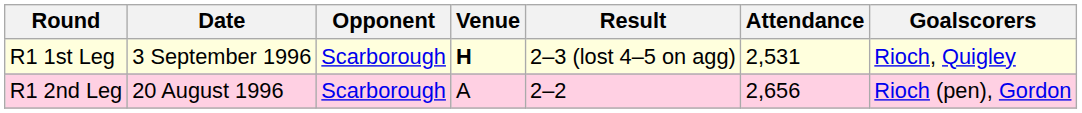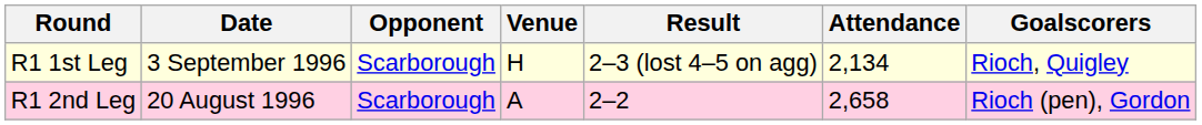R1 1st Leg | Venue: bold -> normal
R1 1st Leg | Attendance: 2,531 -> 2,134
R1 2nd Leg | Attendance: 2,656 -> 2,658
